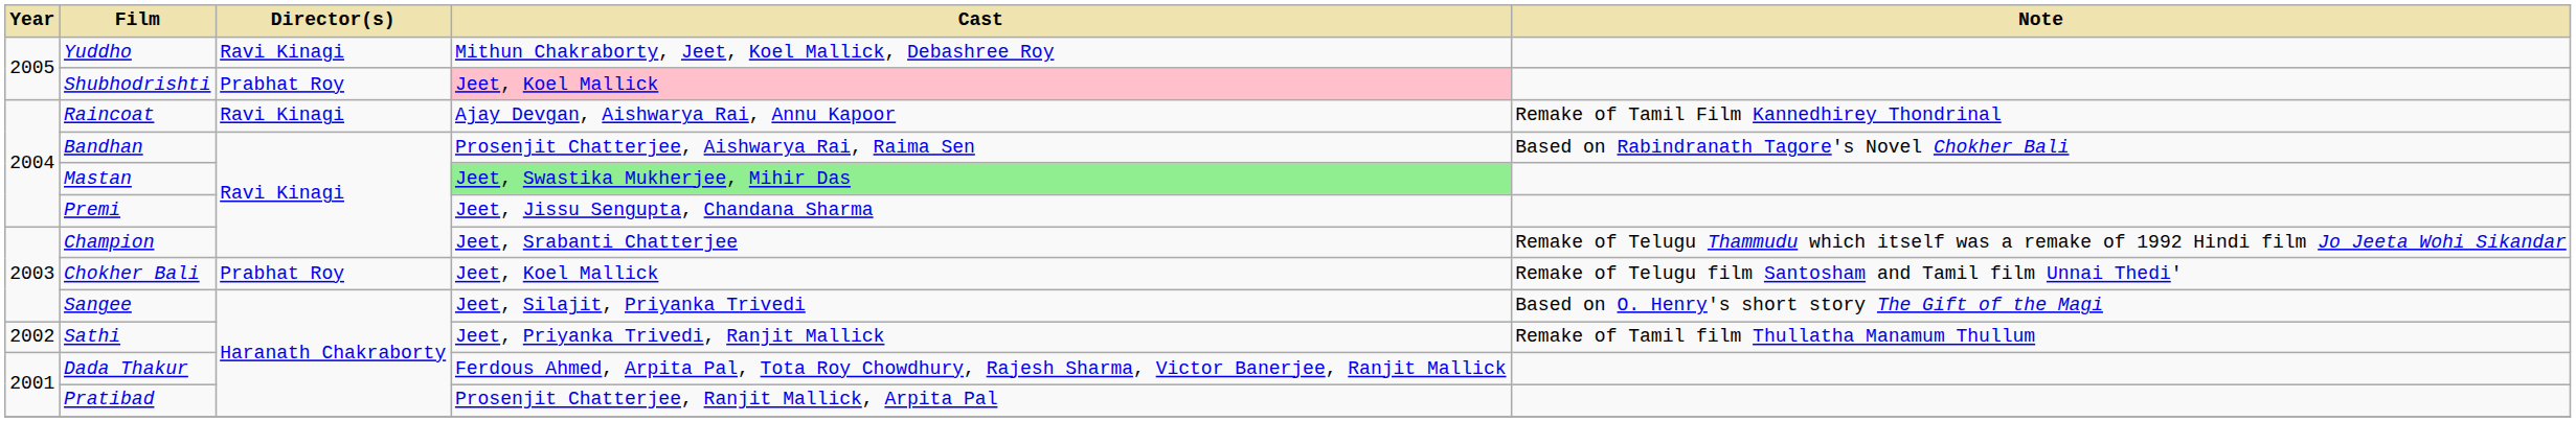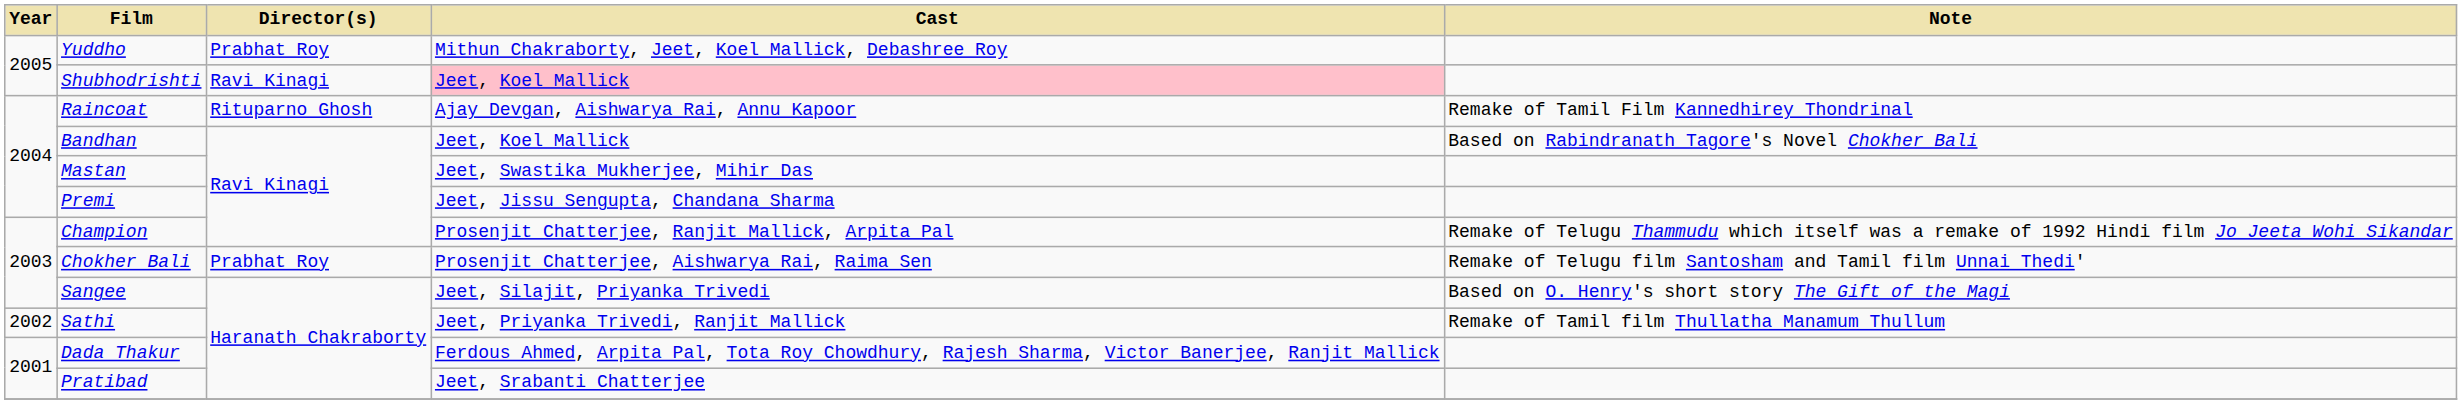Yuddho | Director(s): Ravi Kinagi -> Prabhat Roy
Shubhodrishti | Director(s): Prabhat Roy -> Ravi Kinagi
Raincoat | Director(s): Ravi Kinagi -> Rituparno Ghosh
Bandhan | Cast: Prosenjit Chatterjee, Aishwarya Rai, Raima Sen -> Jeet, Koel Mallick
Mastan | Cast: lightgreen background -> no background
Champion | Cast: Jeet, Srabanti Chatterjee -> Prosenjit Chatterjee, Ranjit Mallick, Arpita Pal
Chokher Bali | Cast: Jeet, Koel Mallick -> Prosenjit Chatterjee, Aishwarya Rai, Raima Sen
Pratibad | Cast: Prosenjit Chatterjee, Ranjit Mallick, Arpita Pal -> Jeet, Srabanti Chatterjee
